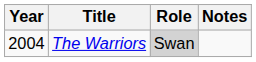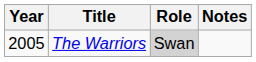The Warriors | Year: 2004 -> 2005
